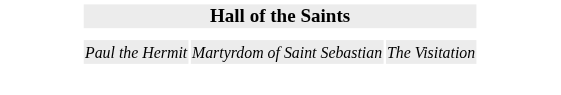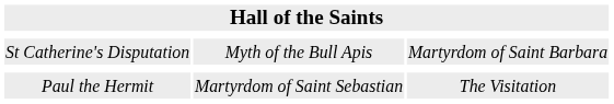+ row: St Catherine's Disputation | Myth of the Bull Apis | Martyrdom of Saint Barbara
